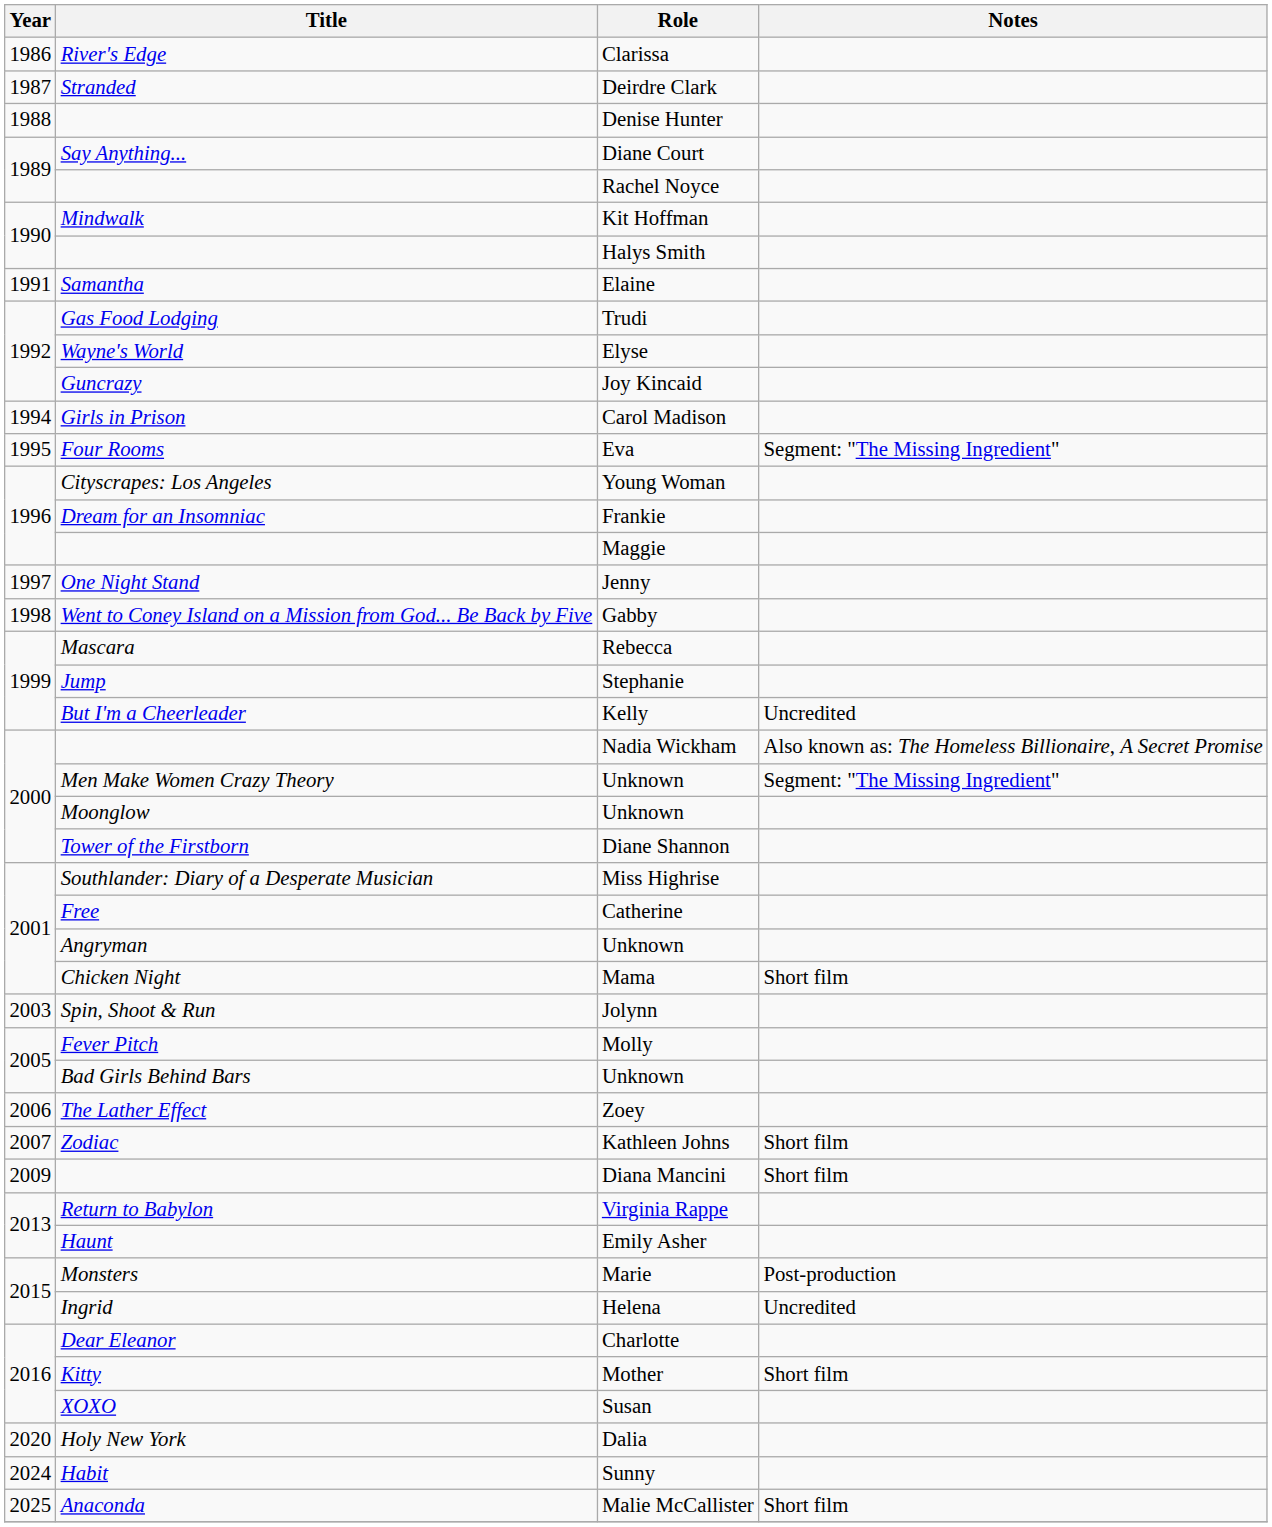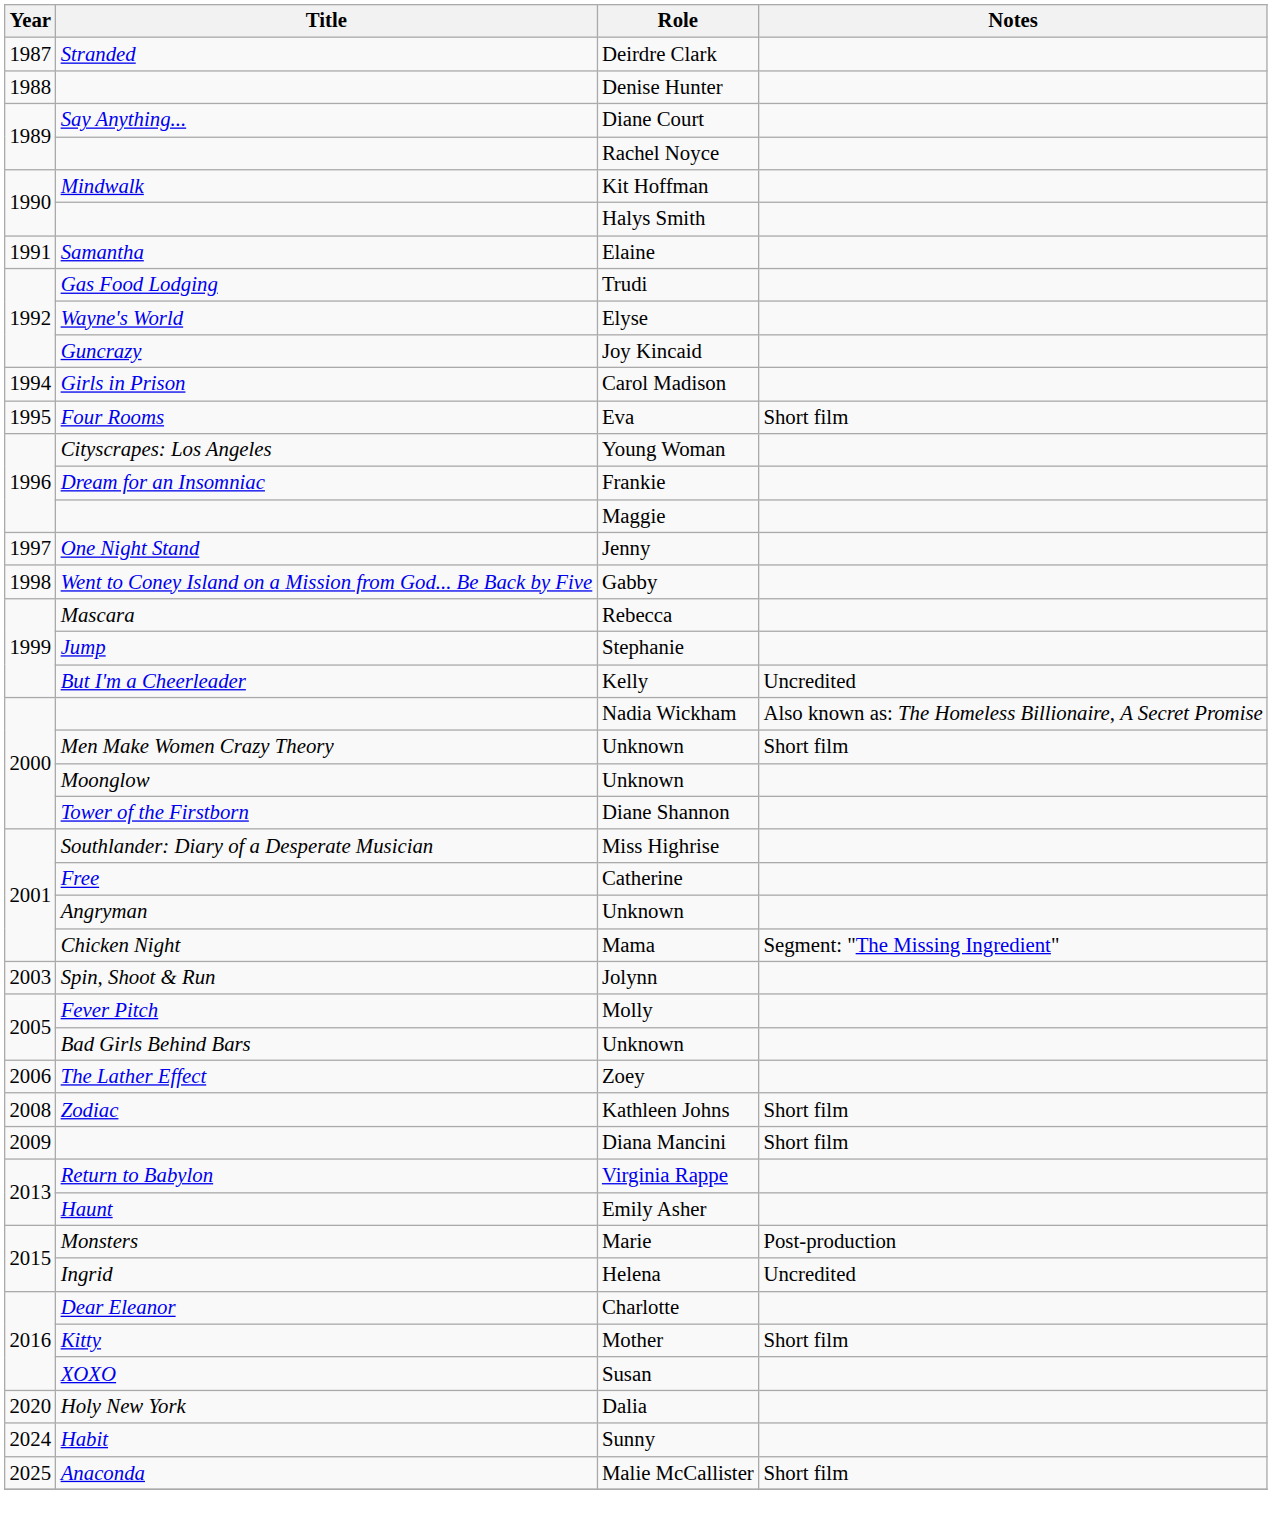- row: 1986 | River's Edge | Clarissa
Eva | Notes: Segment: "The Missing Ingredient" -> Short film
Men Make Women Crazy Theory / Unknown | Notes: Segment: "The Missing Ingredient" -> Short film
Mama | Notes: Short film -> Segment: "The Missing Ingredient"
Kathleen Johns | Year: 2007 -> 2008
